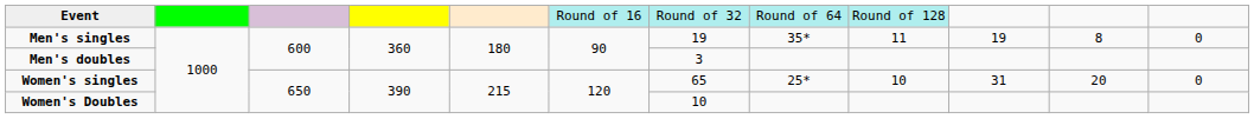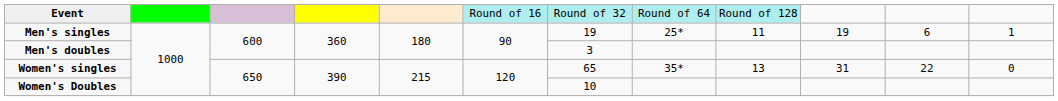Men's singles | column 8: 35* -> 25*
Men's singles | column 11: 8 -> 6
Men's singles | column 12: 0 -> 1
Women's singles | column 8: 25* -> 35*
Women's singles | column 9: 10 -> 13
Women's singles | column 11: 20 -> 22
